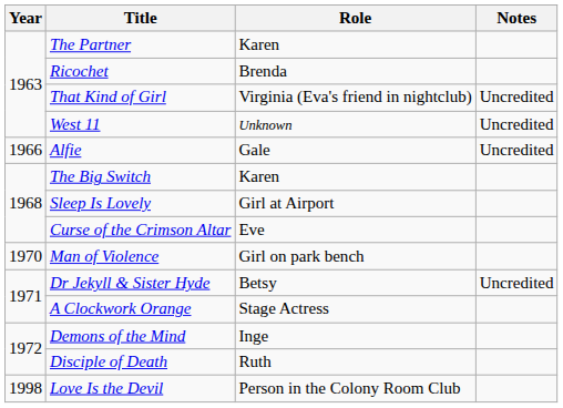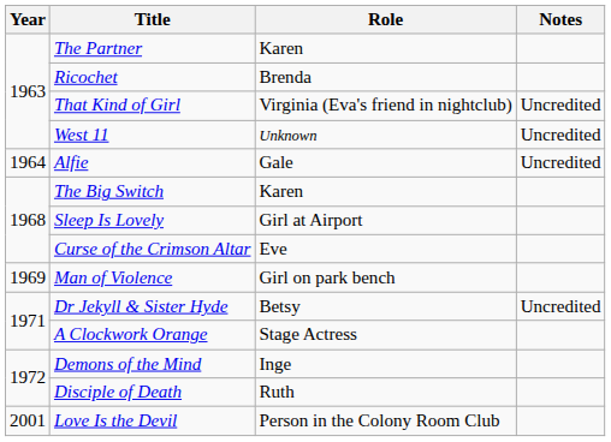Alfie | Year: 1966 -> 1964
Man of Violence | Year: 1970 -> 1969
Love Is the Devil | Year: 1998 -> 2001
